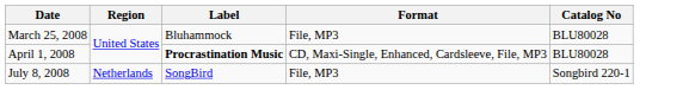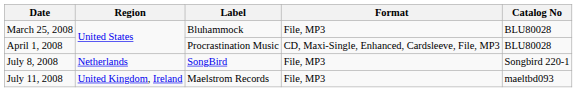April 1, 2008 | Label: bold -> normal
+ row: July 11, 2008 | United Kingdom, Ireland | Maelstrom Records | File, MP3 | maeltbd093
